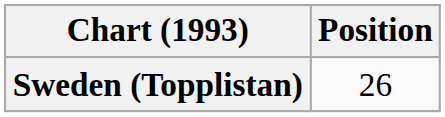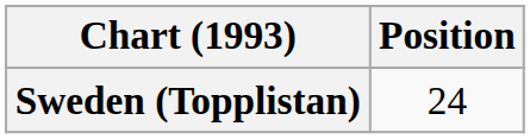Sweden (Topplistan) | Position: 26 -> 24
